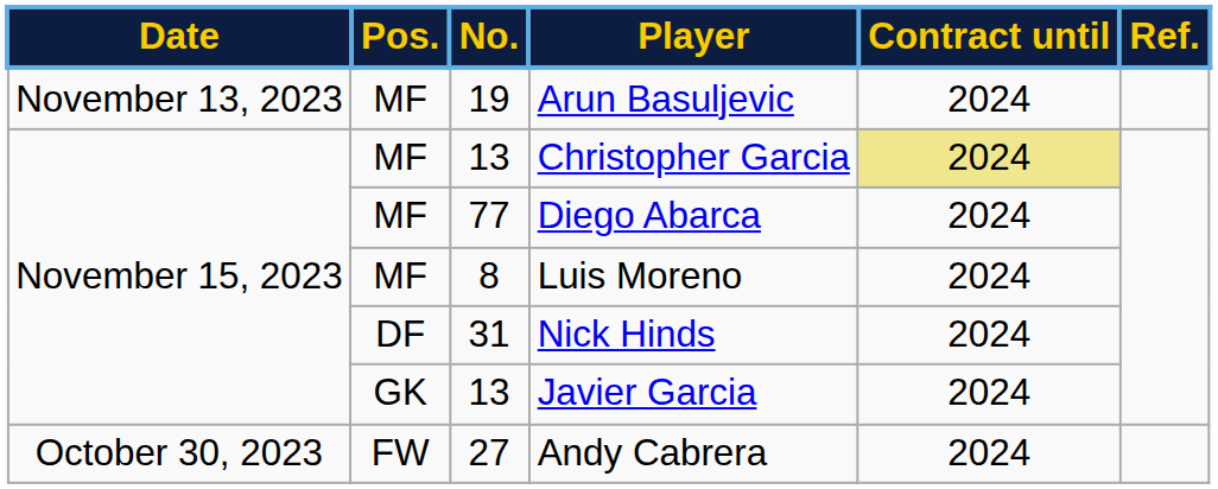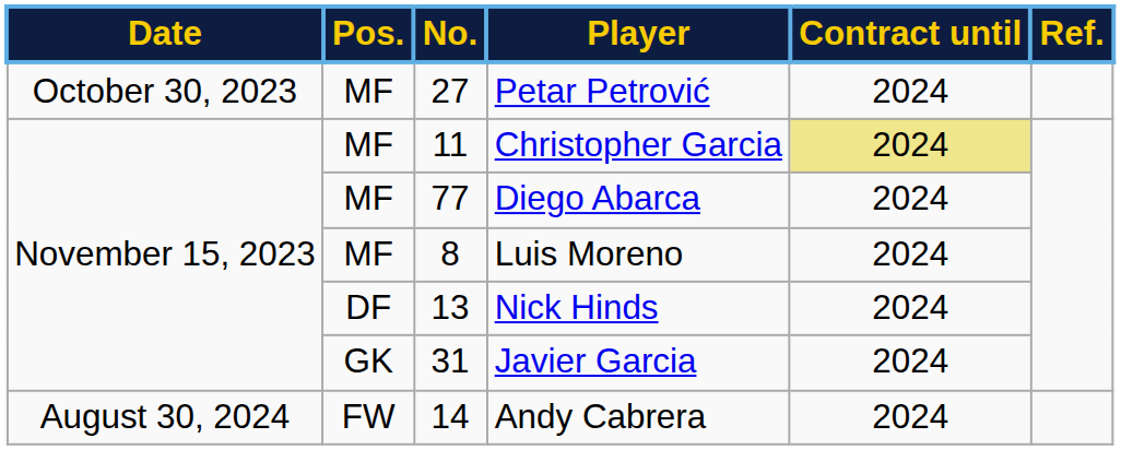+ row: October 30, 2023 | MF | 27 | Petar Petrović | 2024
- row: November 13, 2023 | MF | 19 | Arun Basuljevic | 2024
Christopher Garcia | No.: 13 -> 11
Nick Hinds | No.: 31 -> 13
Javier Garcia | No.: 13 -> 31
Andy Cabrera | Date: October 30, 2023 -> August 30, 2024
Andy Cabrera | No.: 27 -> 14
